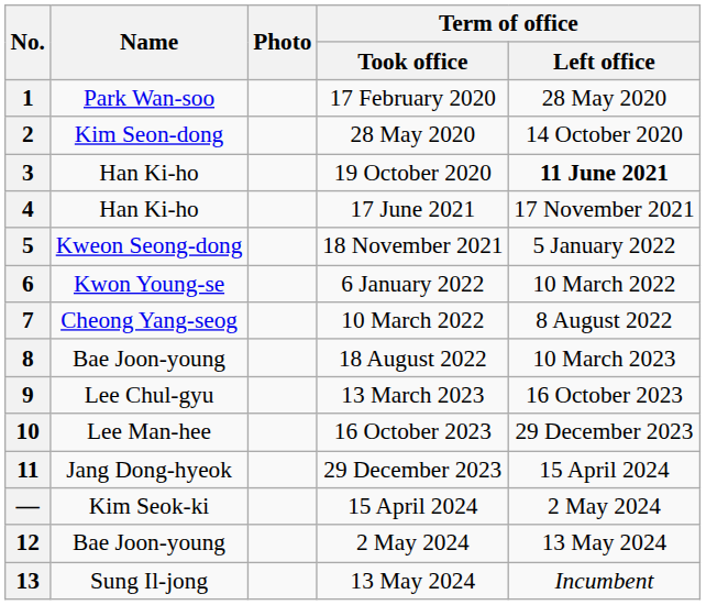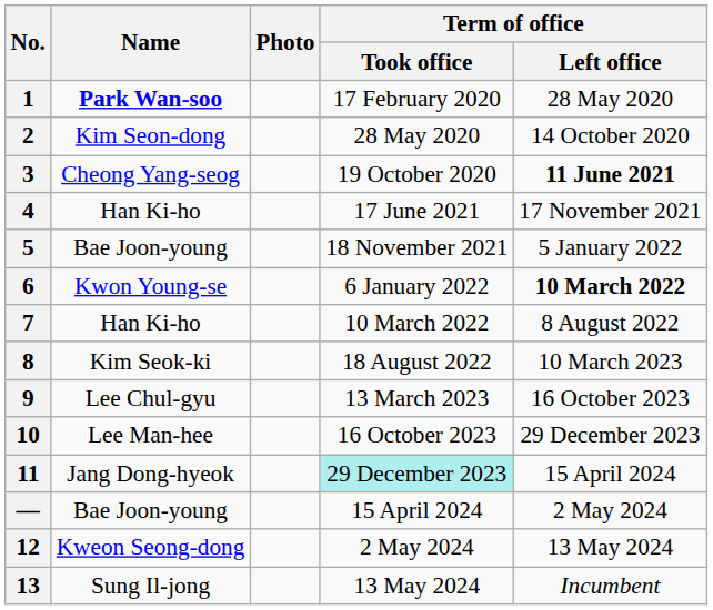1 | Name: normal -> bold
3 | Name: Han Ki-ho -> Cheong Yang-seog
5 | Name: Kweon Seong-dong -> Bae Joon-young
6 | Term of office / Left office: normal -> bold
7 | Name: Cheong Yang-seog -> Han Ki-ho
8 | Name: Bae Joon-young -> Kim Seok-ki
11 | Term of office / Took office: no background -> paleturquoise background
— | Name: Kim Seok-ki -> Bae Joon-young
12 | Name: Bae Joon-young -> Kweon Seong-dong
